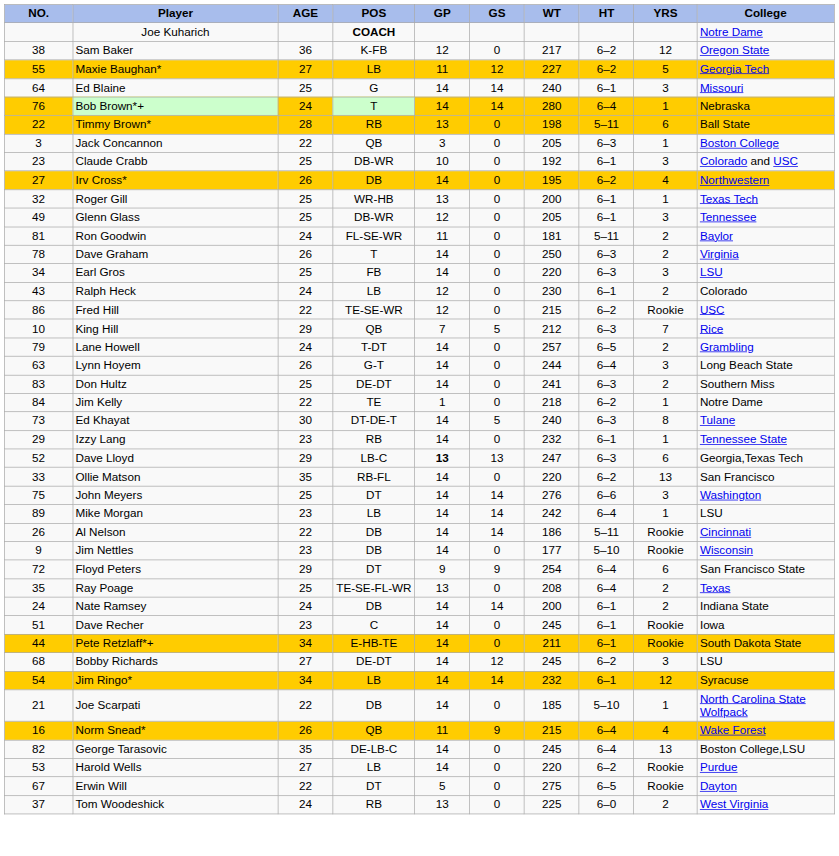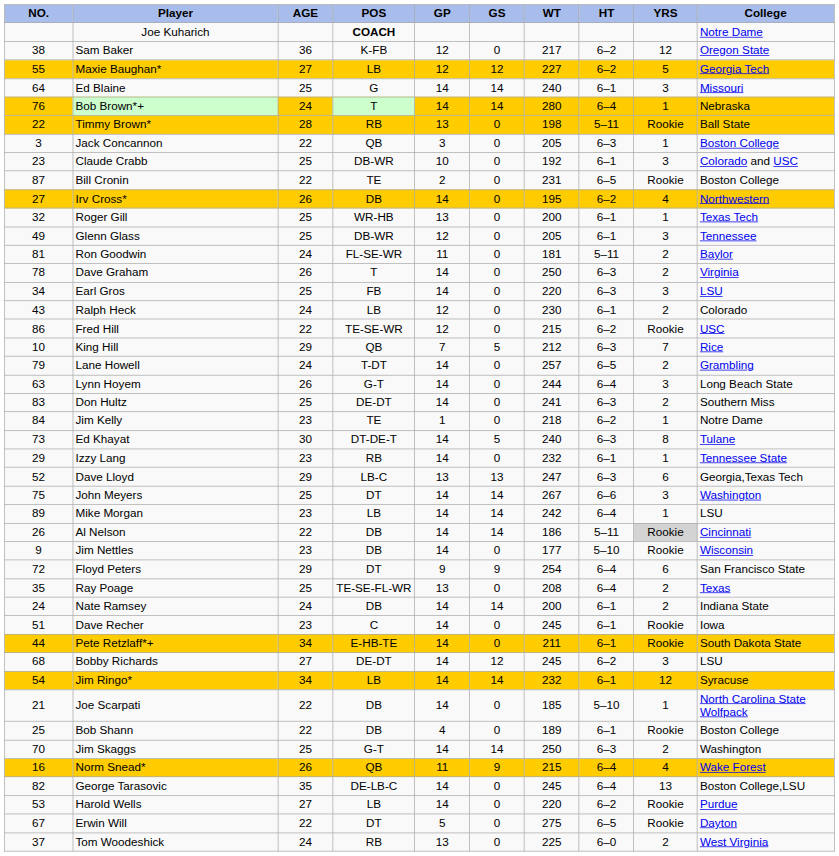Maxie Baughan* | GP: 11 -> 12
Timmy Brown* | YRS: 6 -> Rookie
+ row: 87 | Bill Cronin | 22 | TE | 2 | 0 | 231 | 6–5 | Rookie | Boston College
Jim Kelly | AGE: 22 -> 23
Dave Lloyd | GP: bold -> normal
- row: 33 | Ollie Matson | 35 | RB-FL | 14 | 0 | 220 | 6–2 | 13 | San Francisco
John Meyers | WT: 276 -> 267
Al Nelson | YRS: no background -> lightgrey background
+ row: 25 | Bob Shann | 22 | DB | 4 | 0 | 189 | 6–1 | Rookie | Boston College
+ row: 70 | Jim Skaggs | 25 | G-T | 14 | 14 | 250 | 6–3 | 2 | Washington
